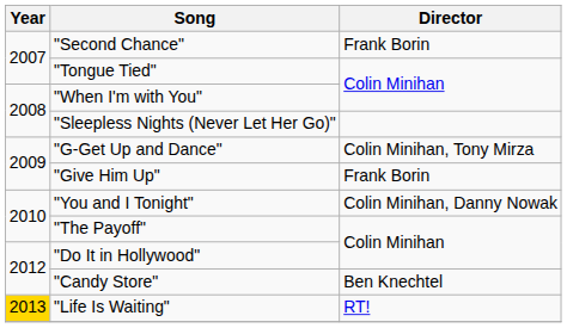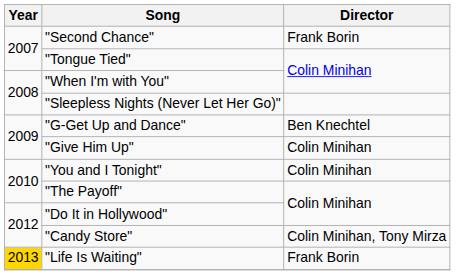"G-Get Up and Dance" | Director: Colin Minihan, Tony Mirza -> Ben Knechtel
"Give Him Up" | Director: Frank Borin -> Colin Minihan
"You and I Tonight" | Director: Colin Minihan, Danny Nowak -> Colin Minihan
"Candy Store" | Director: Ben Knechtel -> Colin Minihan, Tony Mirza
"Life Is Waiting" | Director: RT! -> Frank Borin
